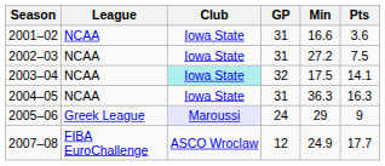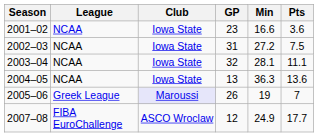2001–02 | GP: 31 -> 23
2003–04 | Club: paleturquoise background -> no background
2003–04 | Min: 17.5 -> 28.1
2003–04 | Pts: 14.1 -> 11.1
2004–05 | GP: 31 -> 13
2004–05 | Pts: 16.3 -> 13.6
2005–06 | GP: 24 -> 26
2005–06 | Min: 29 -> 19
2005–06 | Pts: 9 -> 7
